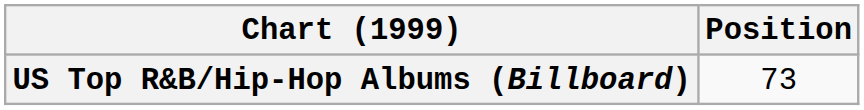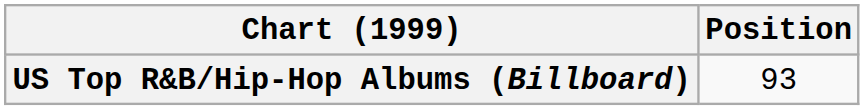US Top R&B/Hip-Hop Albums (Billboard) | Position: 73 -> 93
